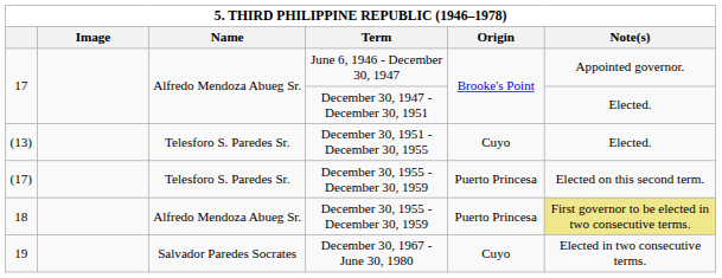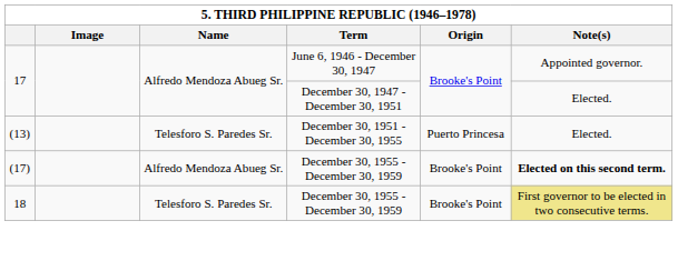(13) | Origin: Cuyo -> Puerto Princesa
(17) | Name: Telesforo S. Paredes Sr. -> Alfredo Mendoza Abueg Sr.
(17) | Origin: Puerto Princesa -> Brooke's Point
(17) | Note(s): normal -> bold
18 | Name: Alfredo Mendoza Abueg Sr. -> Telesforo S. Paredes Sr.
18 | Origin: Puerto Princesa -> Brooke's Point
- row: 19 | Salvador Paredes Socrates | December 30, 1967 - June 30, 1980 | Cuyo | Elected in two consecutive terms.
